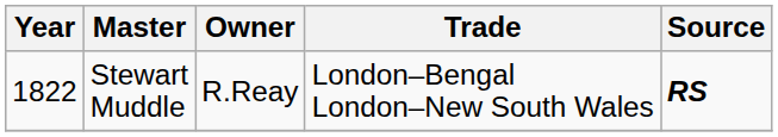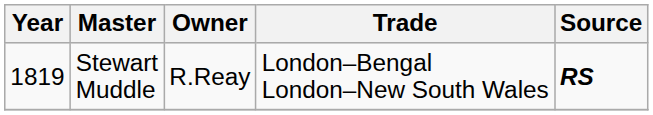Stewart Muddle | Year: 1822 -> 1819
